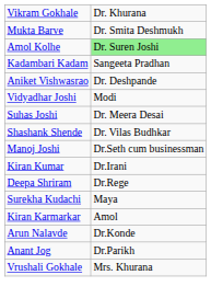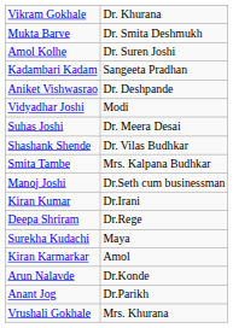Amol Kolhe | column 2: lightgreen background -> no background
+ row: Smita Tambe | Mrs. Kalpana Budhkar
